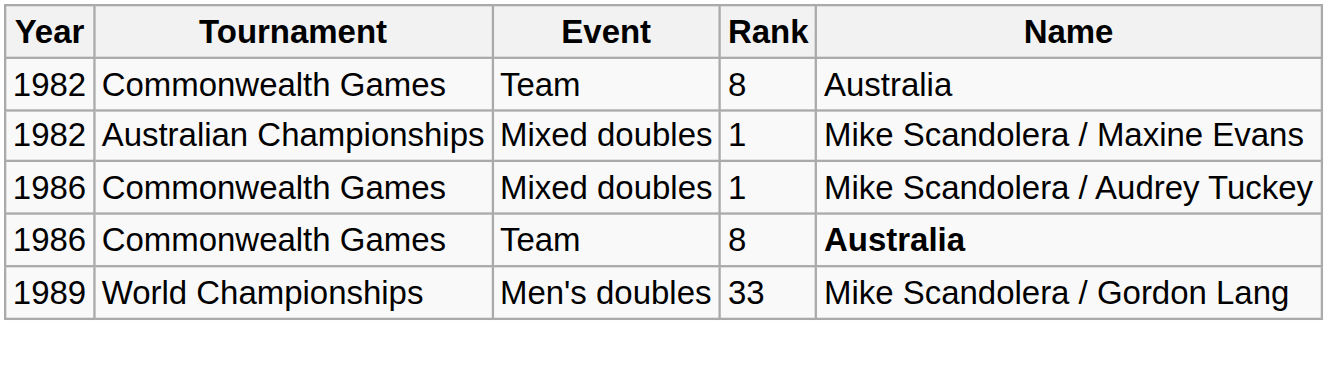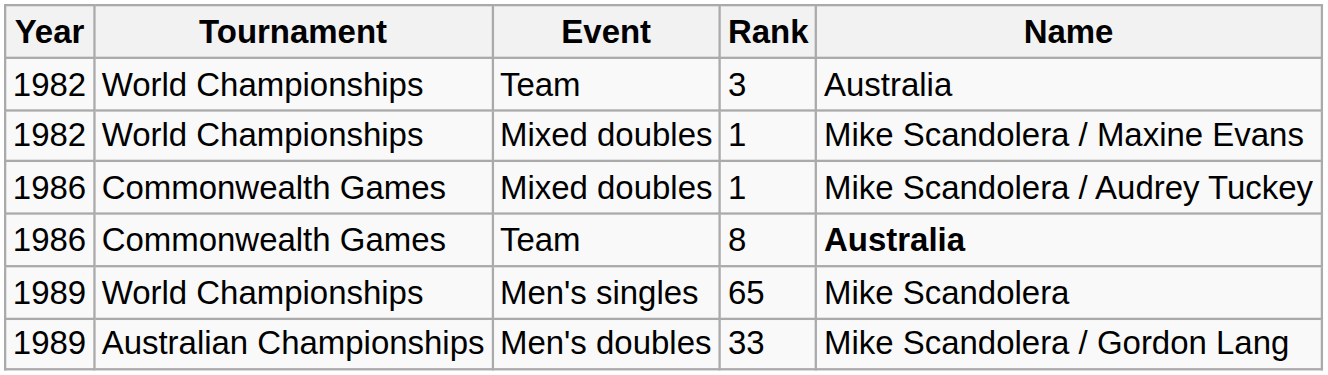1982 / Team | Tournament: Commonwealth Games -> World Championships
1982 / Team | Rank: 8 -> 3
1982 / Mixed doubles | Tournament: Australian Championships -> World Championships
+ row: 1989 | World Championships | Men's singles | 65 | Mike Scandolera
Men's doubles | Tournament: World Championships -> Australian Championships
